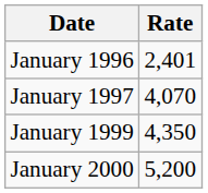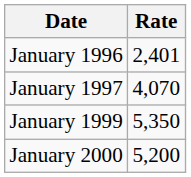January 1999 | Rate: 4,350 -> 5,350
